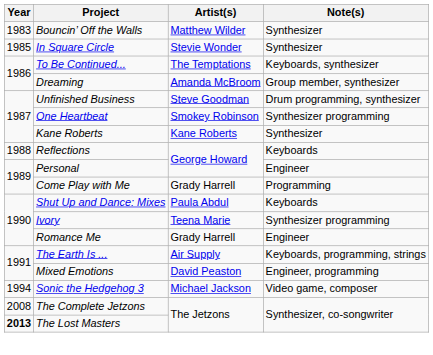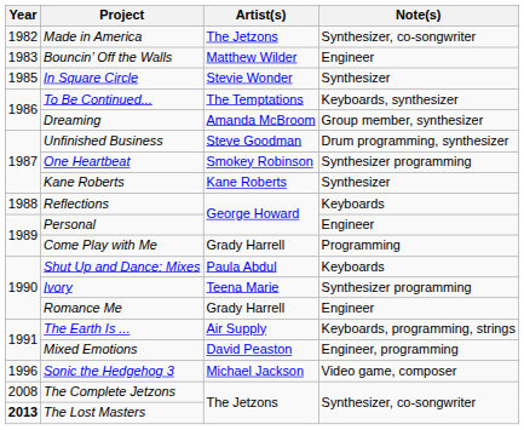+ row: 1982 | Made in America | The Jetzons | Synthesizer, co-songwriter
Bouncin’ Off the Walls | Note(s): Synthesizer -> Engineer
Sonic the Hedgehog 3 | Year: 1994 -> 1996
